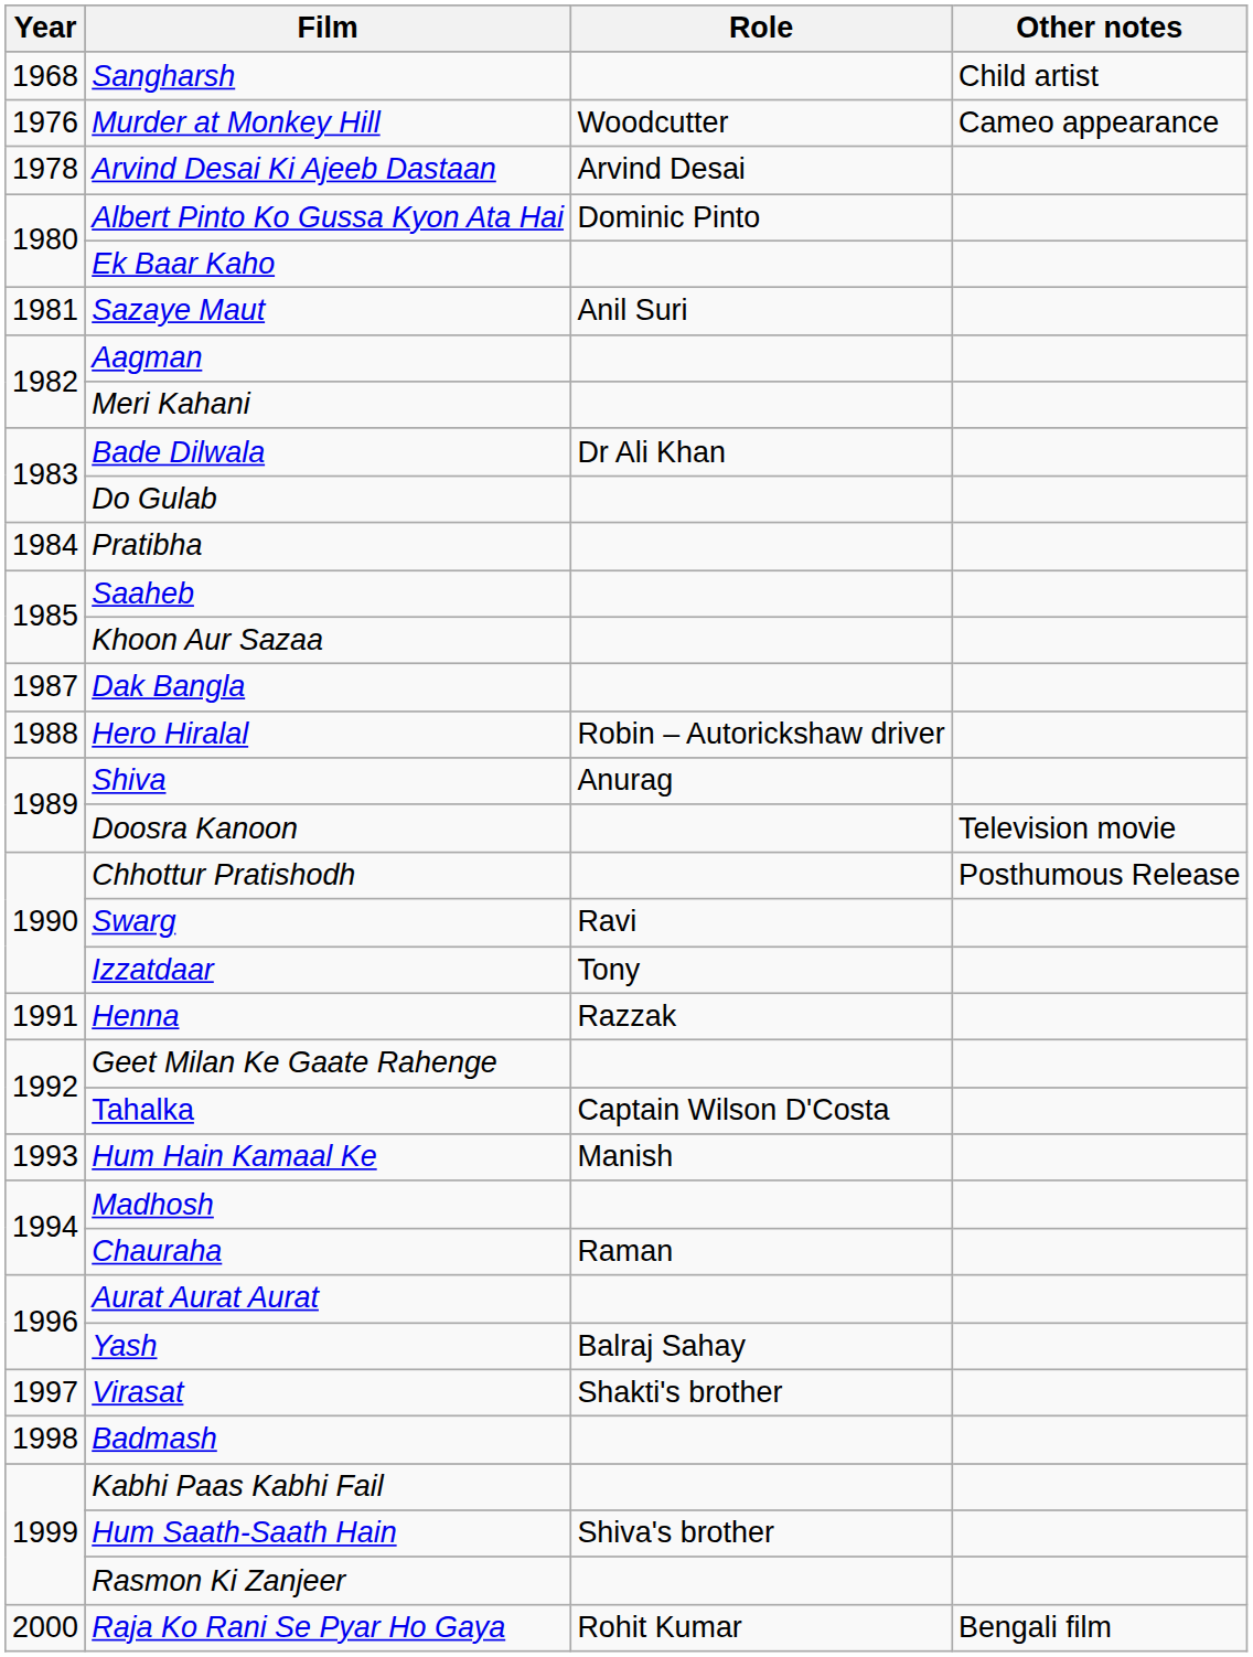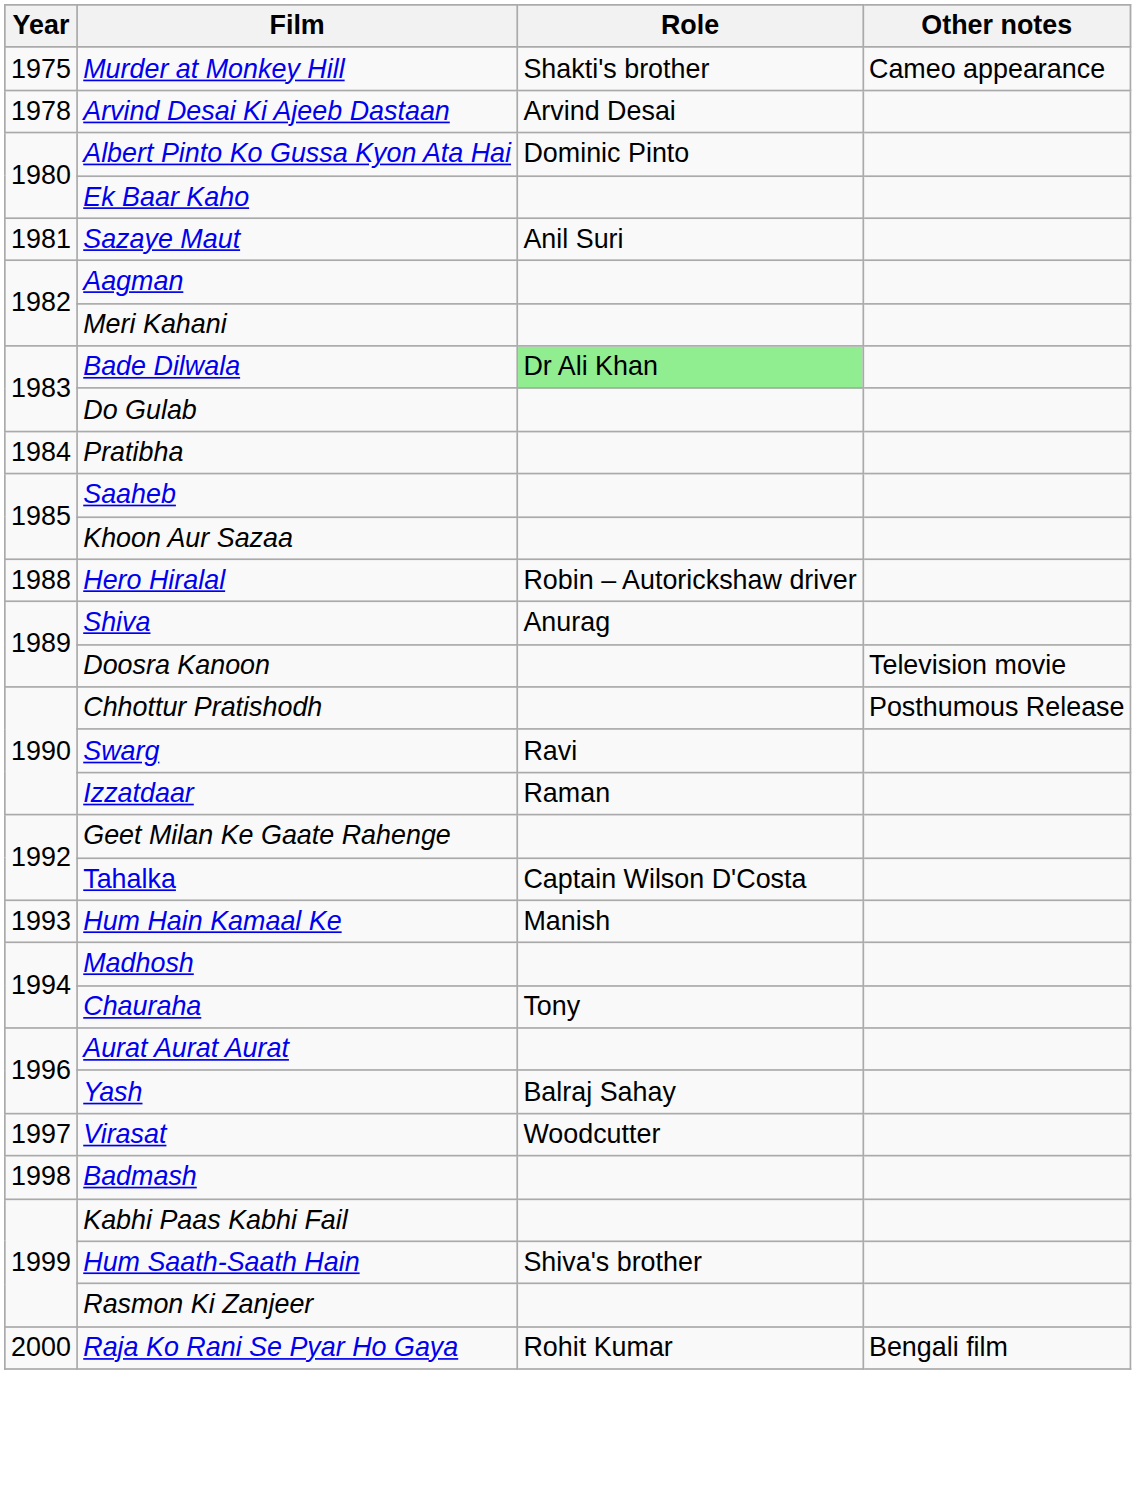- row: 1968 | Sangharsh | Child artist
Murder at Monkey Hill | Year: 1976 -> 1975
Murder at Monkey Hill | Role: Woodcutter -> Shakti's brother
Bade Dilwala | Role: no background -> lightgreen background
- row: 1987 | Dak Bangla
Izzatdaar | Role: Tony -> Raman
- row: 1991 | Henna | Razzak
Chauraha | Role: Raman -> Tony
Virasat | Role: Shakti's brother -> Woodcutter
